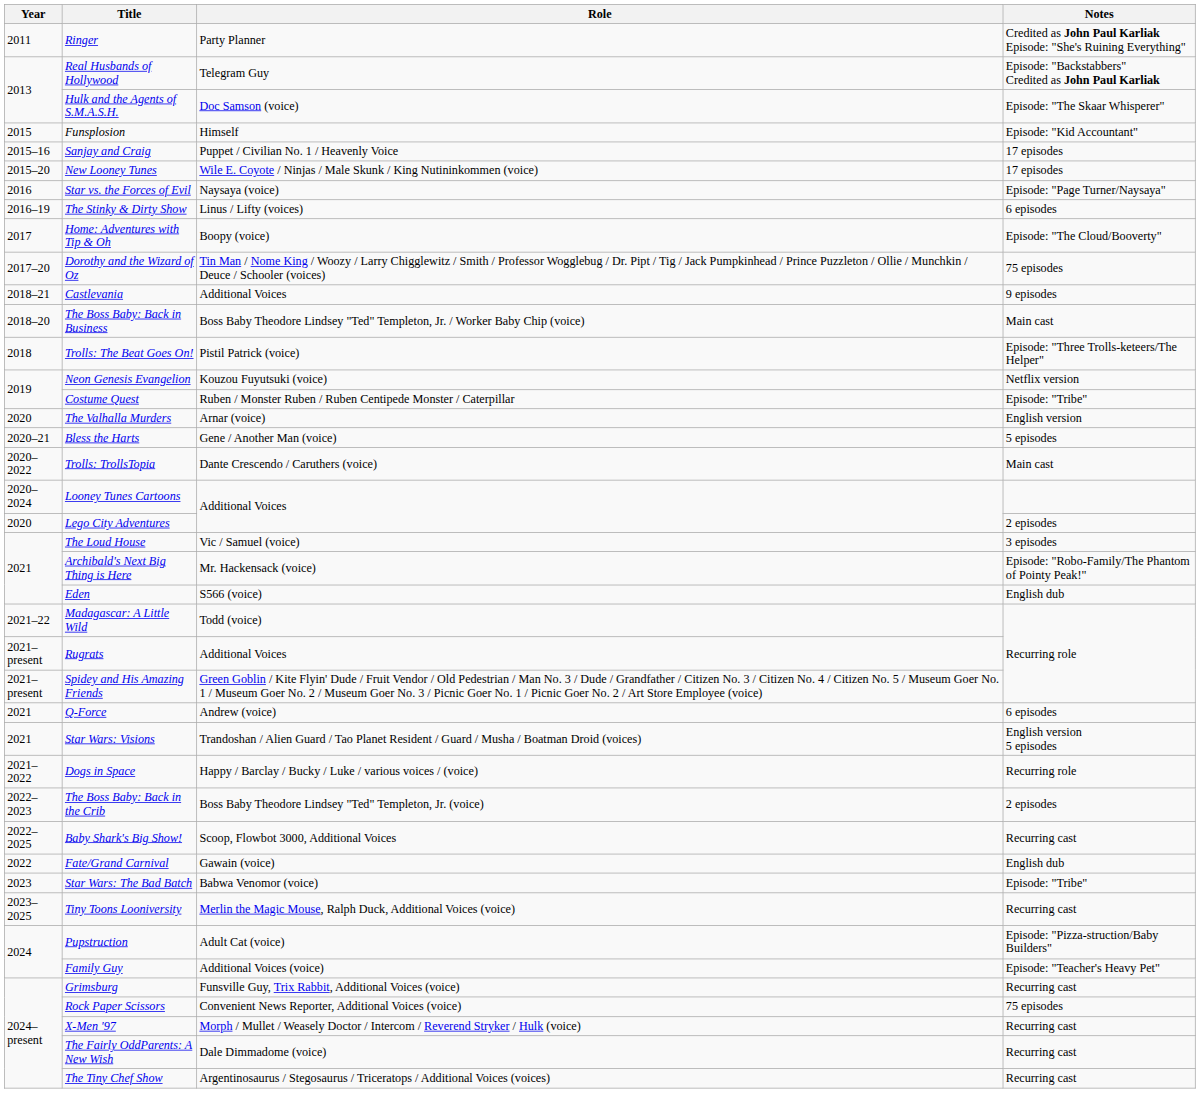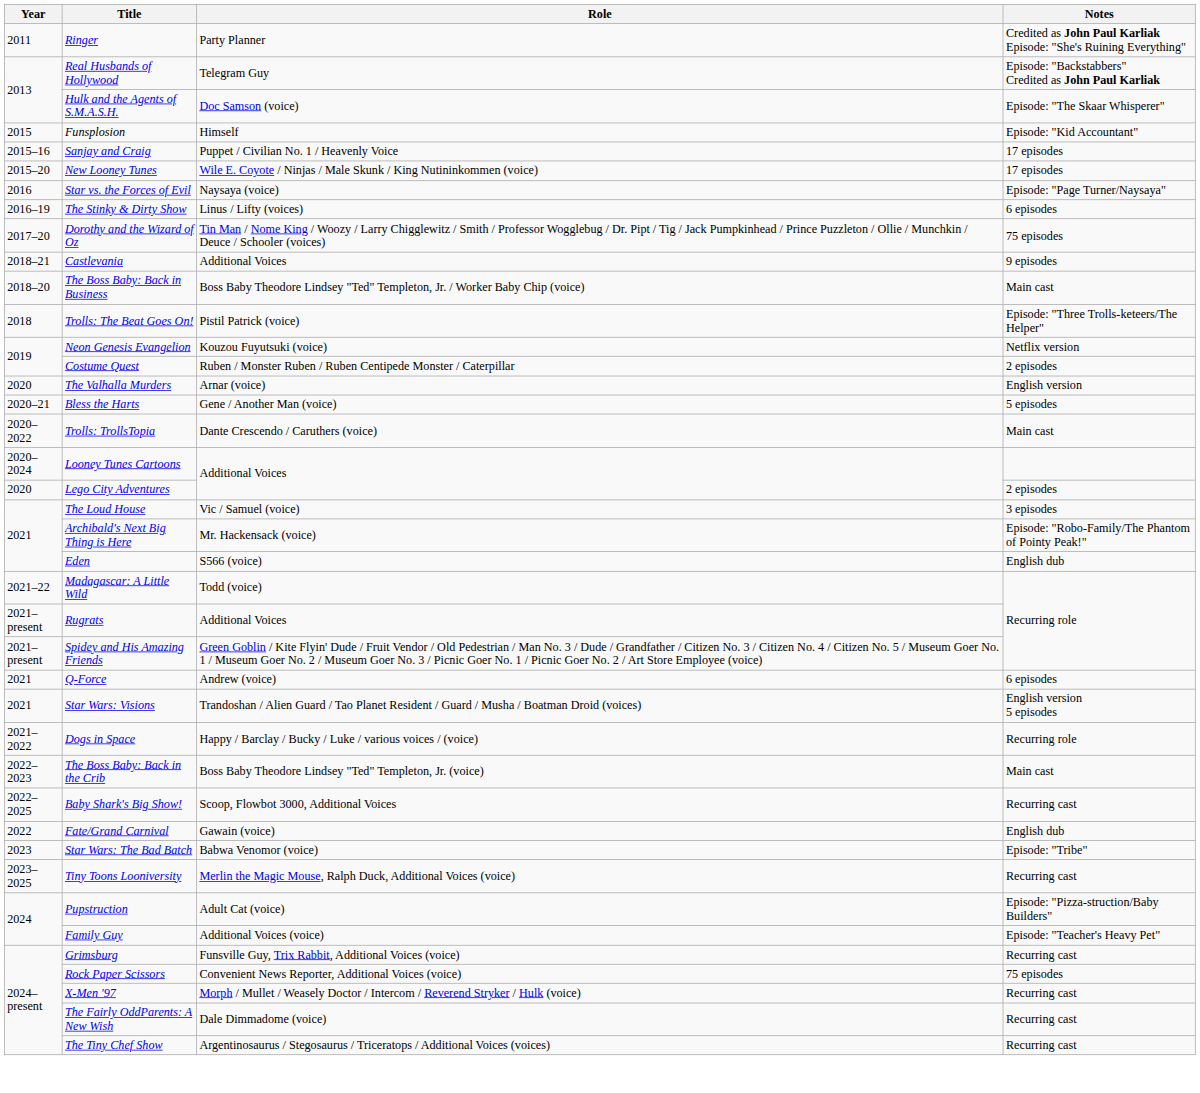- row: 2017 | Home: Adventures with Tip & Oh | Boopy (voice) | Episode: "The Cloud/Booverty"
Costume Quest | Notes: Episode: "Tribe" -> 2 episodes
The Boss Baby: Back in the Crib | Notes: 2 episodes -> Main cast
